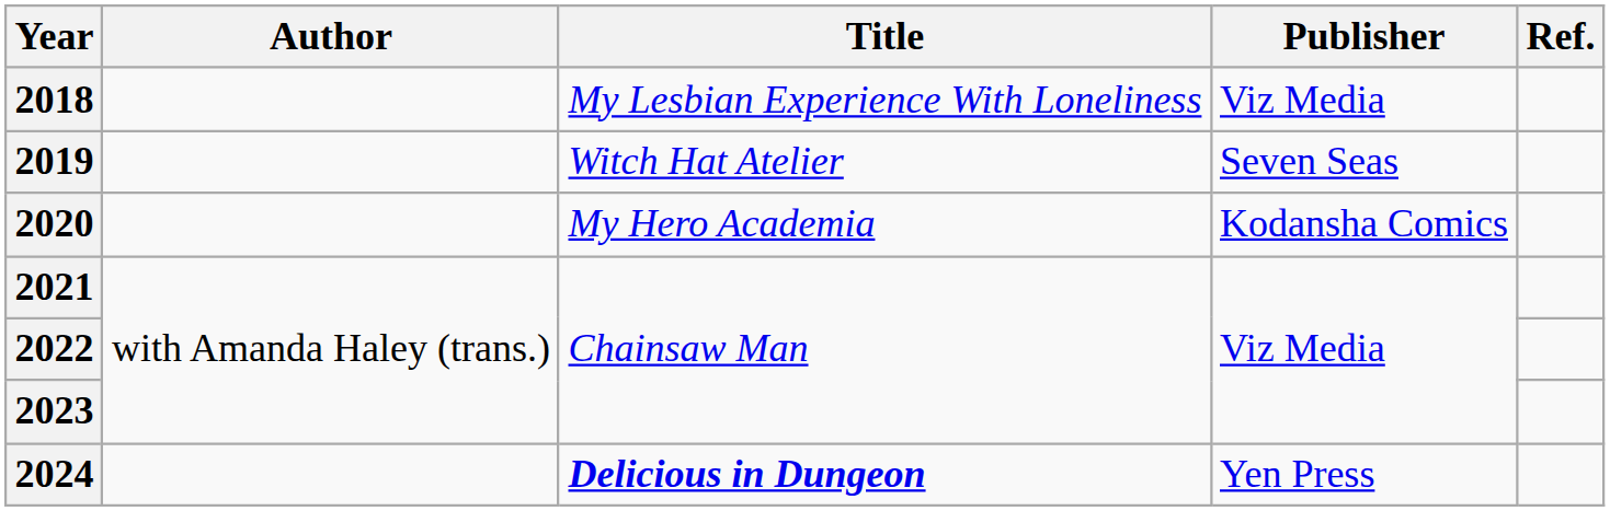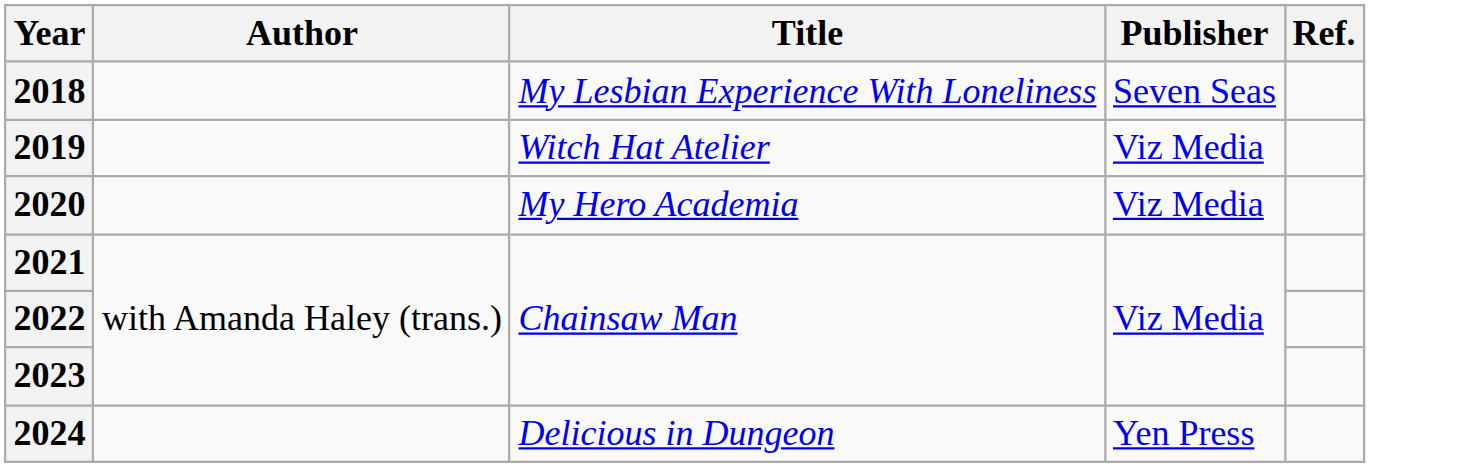2018 | Publisher: Viz Media -> Seven Seas
2019 | Publisher: Seven Seas -> Viz Media
2020 | Publisher: Kodansha Comics -> Viz Media
2024 | Title: bold -> normal
